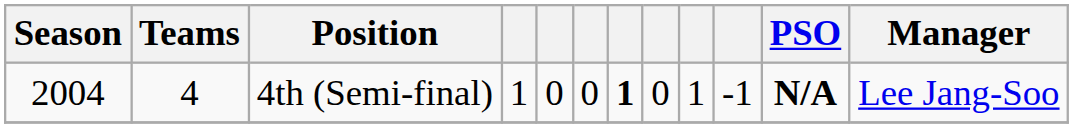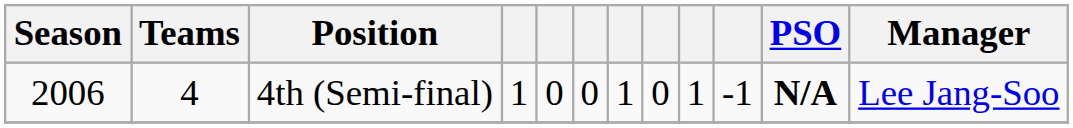4th (Semi-final) | Season: 2004 -> 2006
4th (Semi-final) | column 7: bold -> normal
